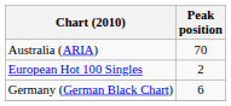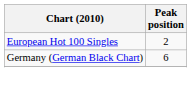- row: Australia (ARIA) | 70
